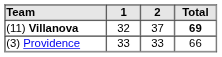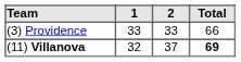rows swapped: (11) Villanova <-> (3) Providence
